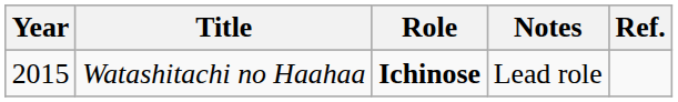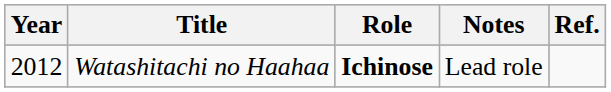Watashitachi no Haahaa | Year: 2015 -> 2012
